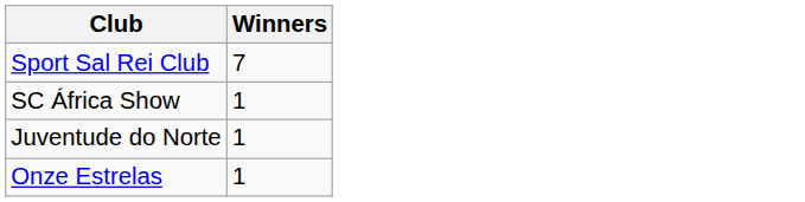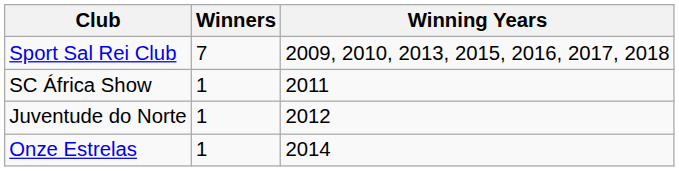+ column: Winning Years | 2009, 2010, 2013, 2015, 2016, 2017, 2018 | 2011 | 2012 | 2014
